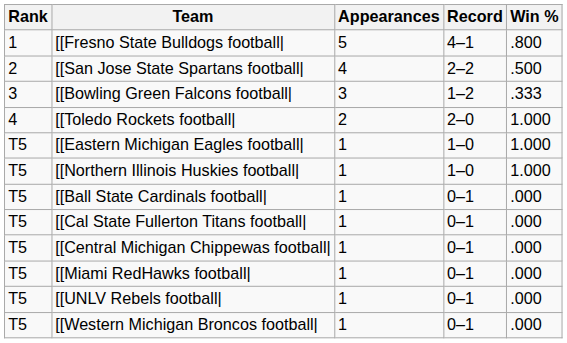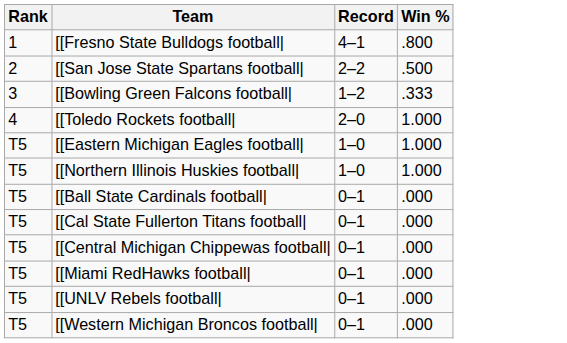- column: Appearances | 5 | 4 | 3 | 2 | 1 | 1 | 1 | 1 | 1 | 1 | 1 | 1
